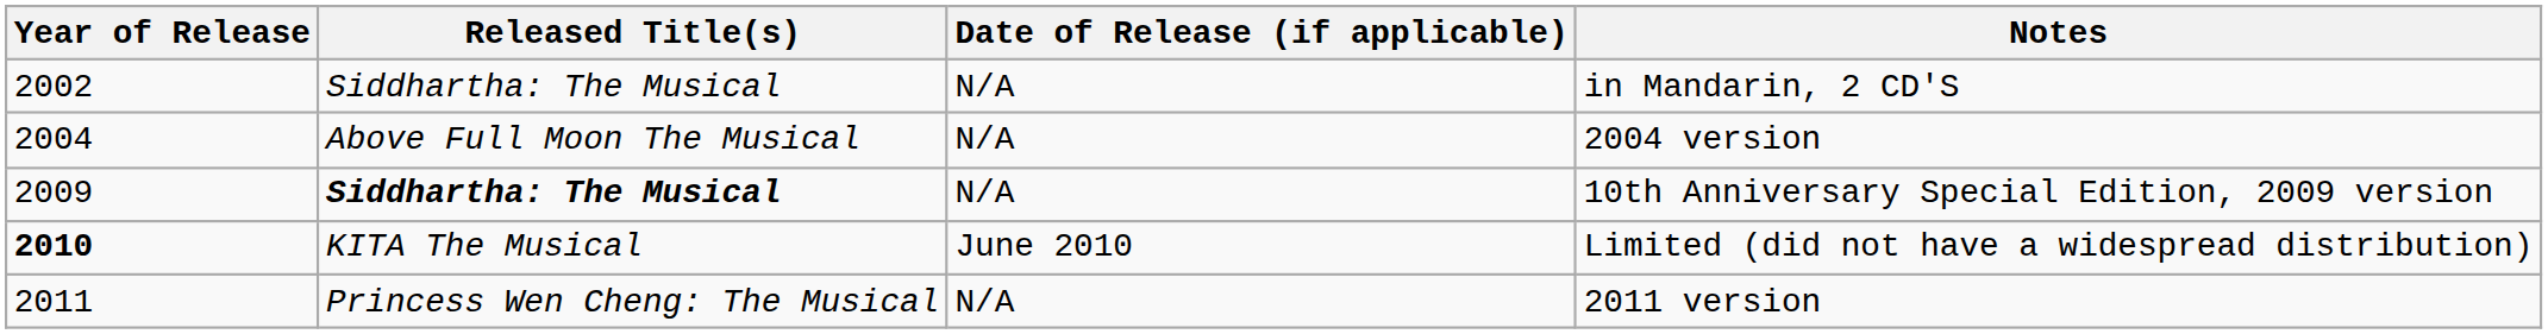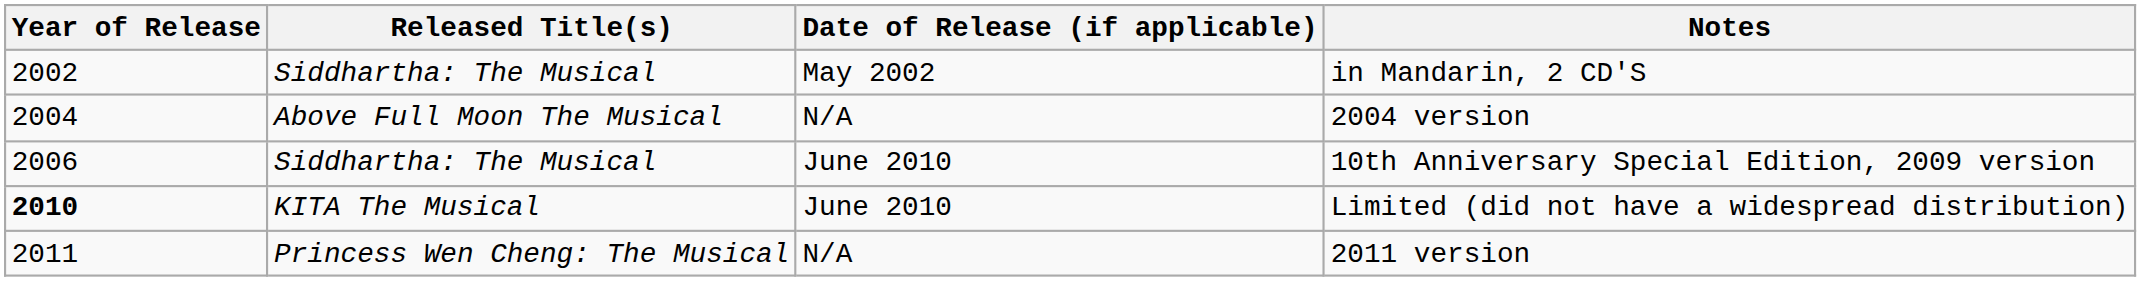in Mandarin, 2 CD'S | Date of Release (if applicable): N/A -> May 2002
10th Anniversary Special Edition, 2009 version | Year of Release: 2009 -> 2006
10th Anniversary Special Edition, 2009 version | Released Title(s): bold -> normal
10th Anniversary Special Edition, 2009 version | Date of Release (if applicable): N/A -> June 2010
